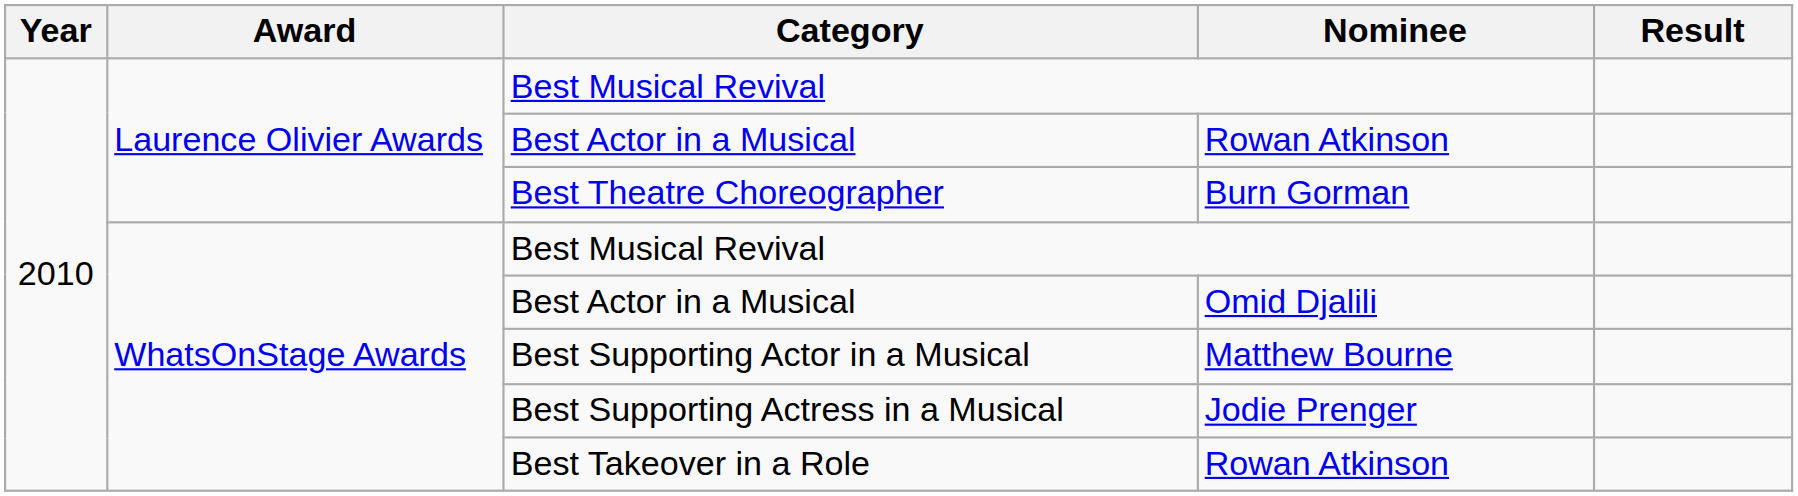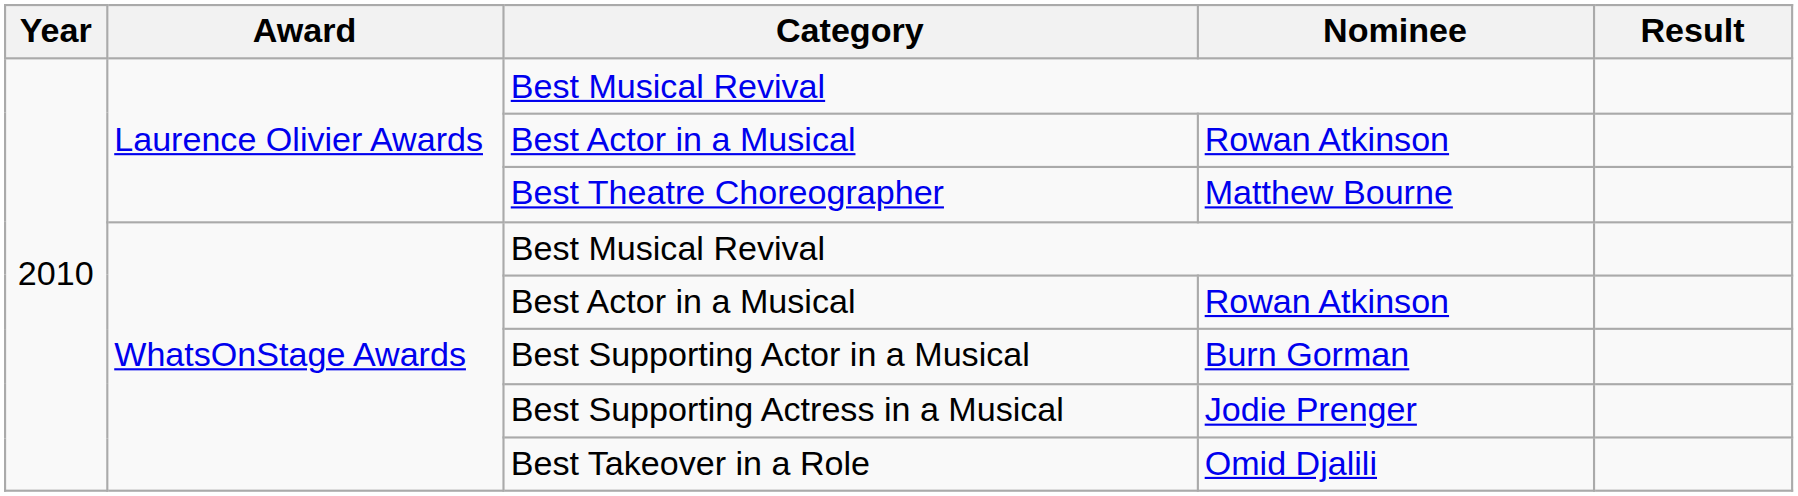Best Theatre Choreographer | Nominee: Burn Gorman -> Matthew Bourne
WhatsOnStage Awards / Best Actor in a Musical | Nominee: Omid Djalili -> Rowan Atkinson
Best Supporting Actor in a Musical | Nominee: Matthew Bourne -> Burn Gorman
Best Takeover in a Role | Nominee: Rowan Atkinson -> Omid Djalili
